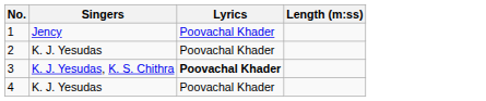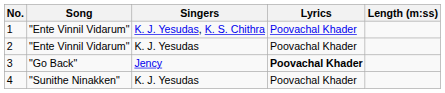+ column: Song | "Ente Vinnil Vidarum" | "Ente Vinnil Vidarum" | "Go Back" | "Sunithe Ninakken"
1 | Singers: Jency -> K. J. Yesudas, K. S. Chithra
3 | Singers: K. J. Yesudas, K. S. Chithra -> Jency
